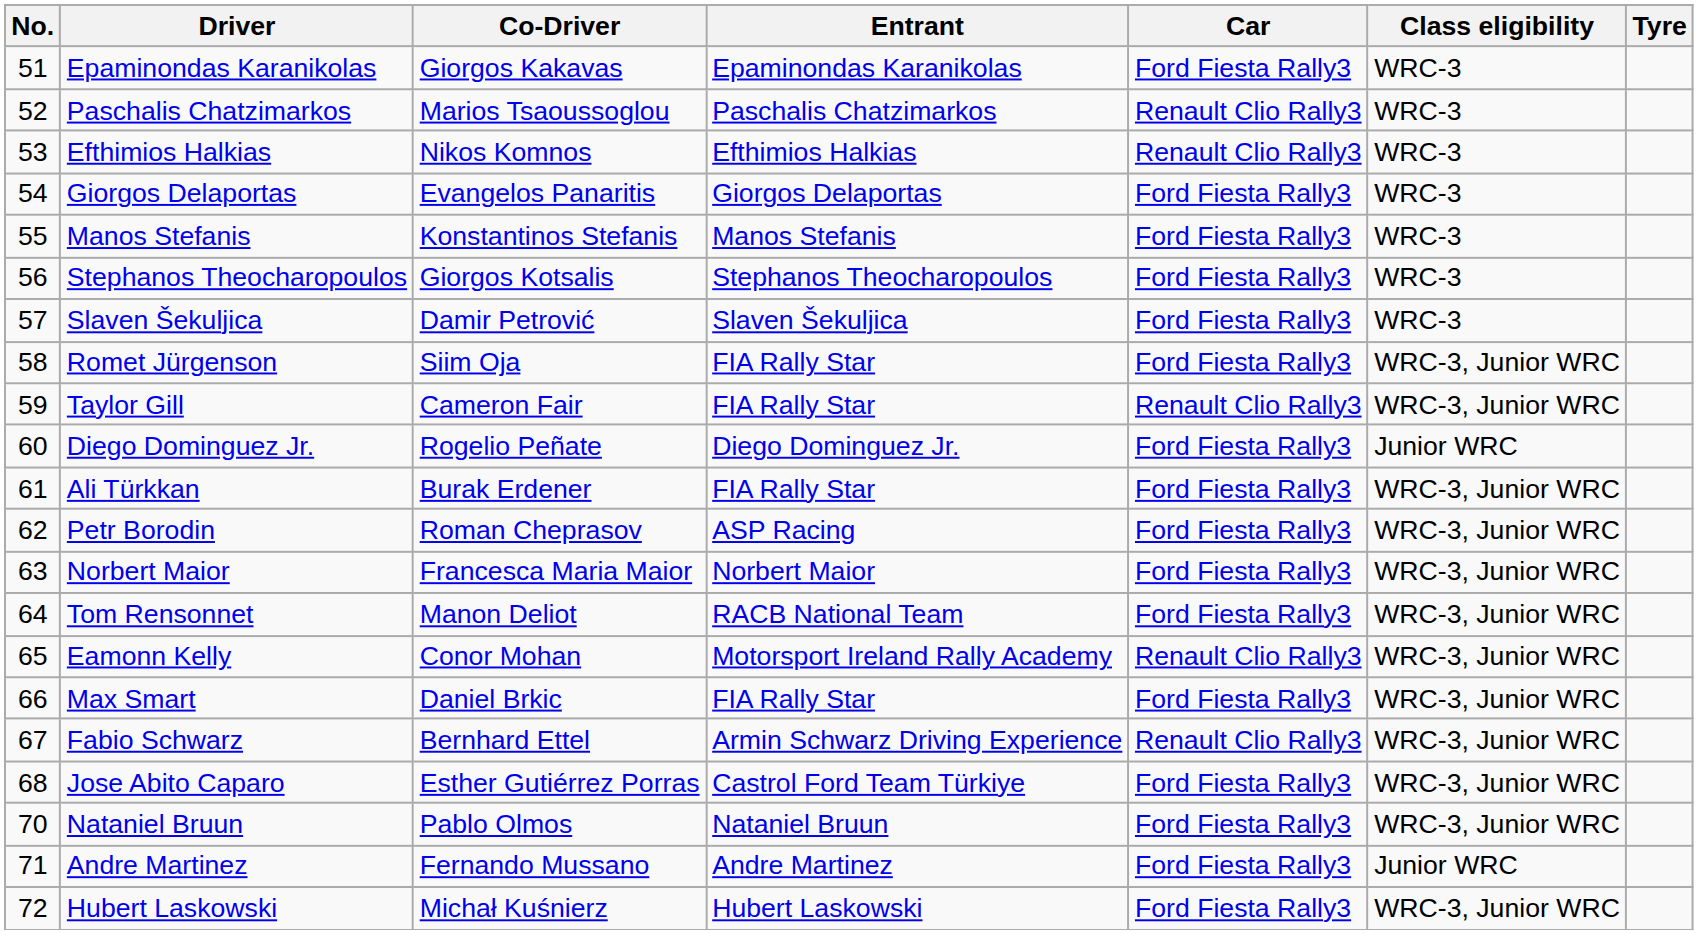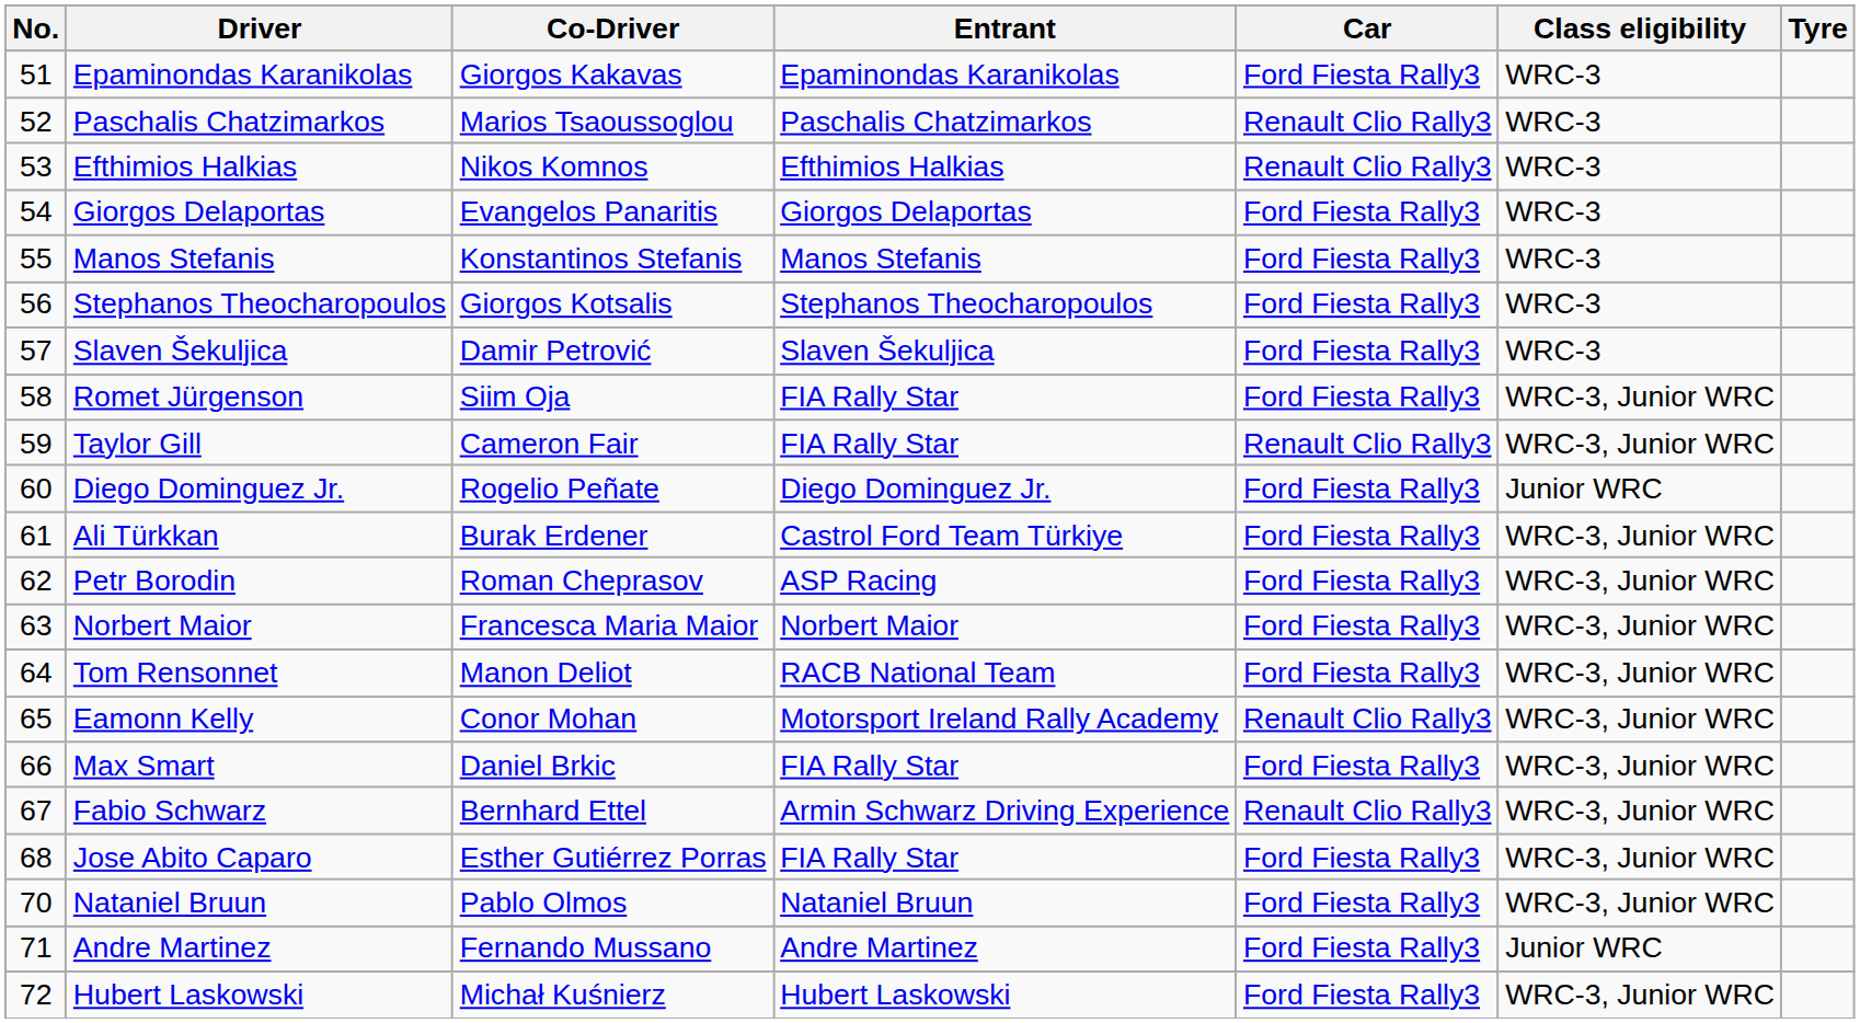Ali Türkkan | Entrant: FIA Rally Star -> Castrol Ford Team Türkiye
Jose Abito Caparo | Entrant: Castrol Ford Team Türkiye -> FIA Rally Star
